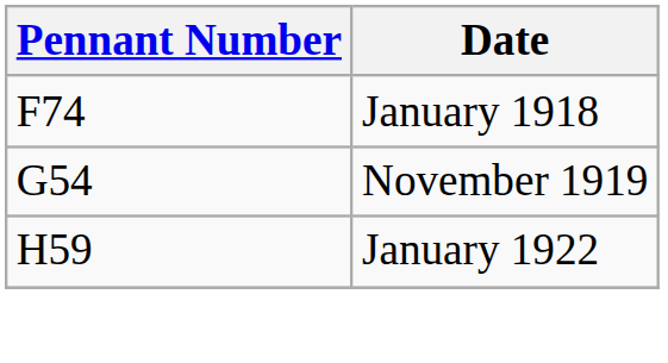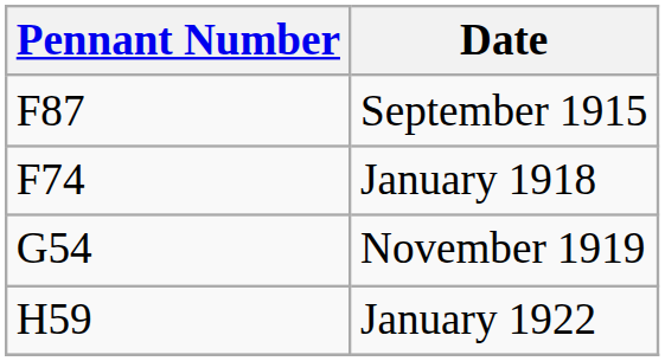+ row: F87 | September 1915
